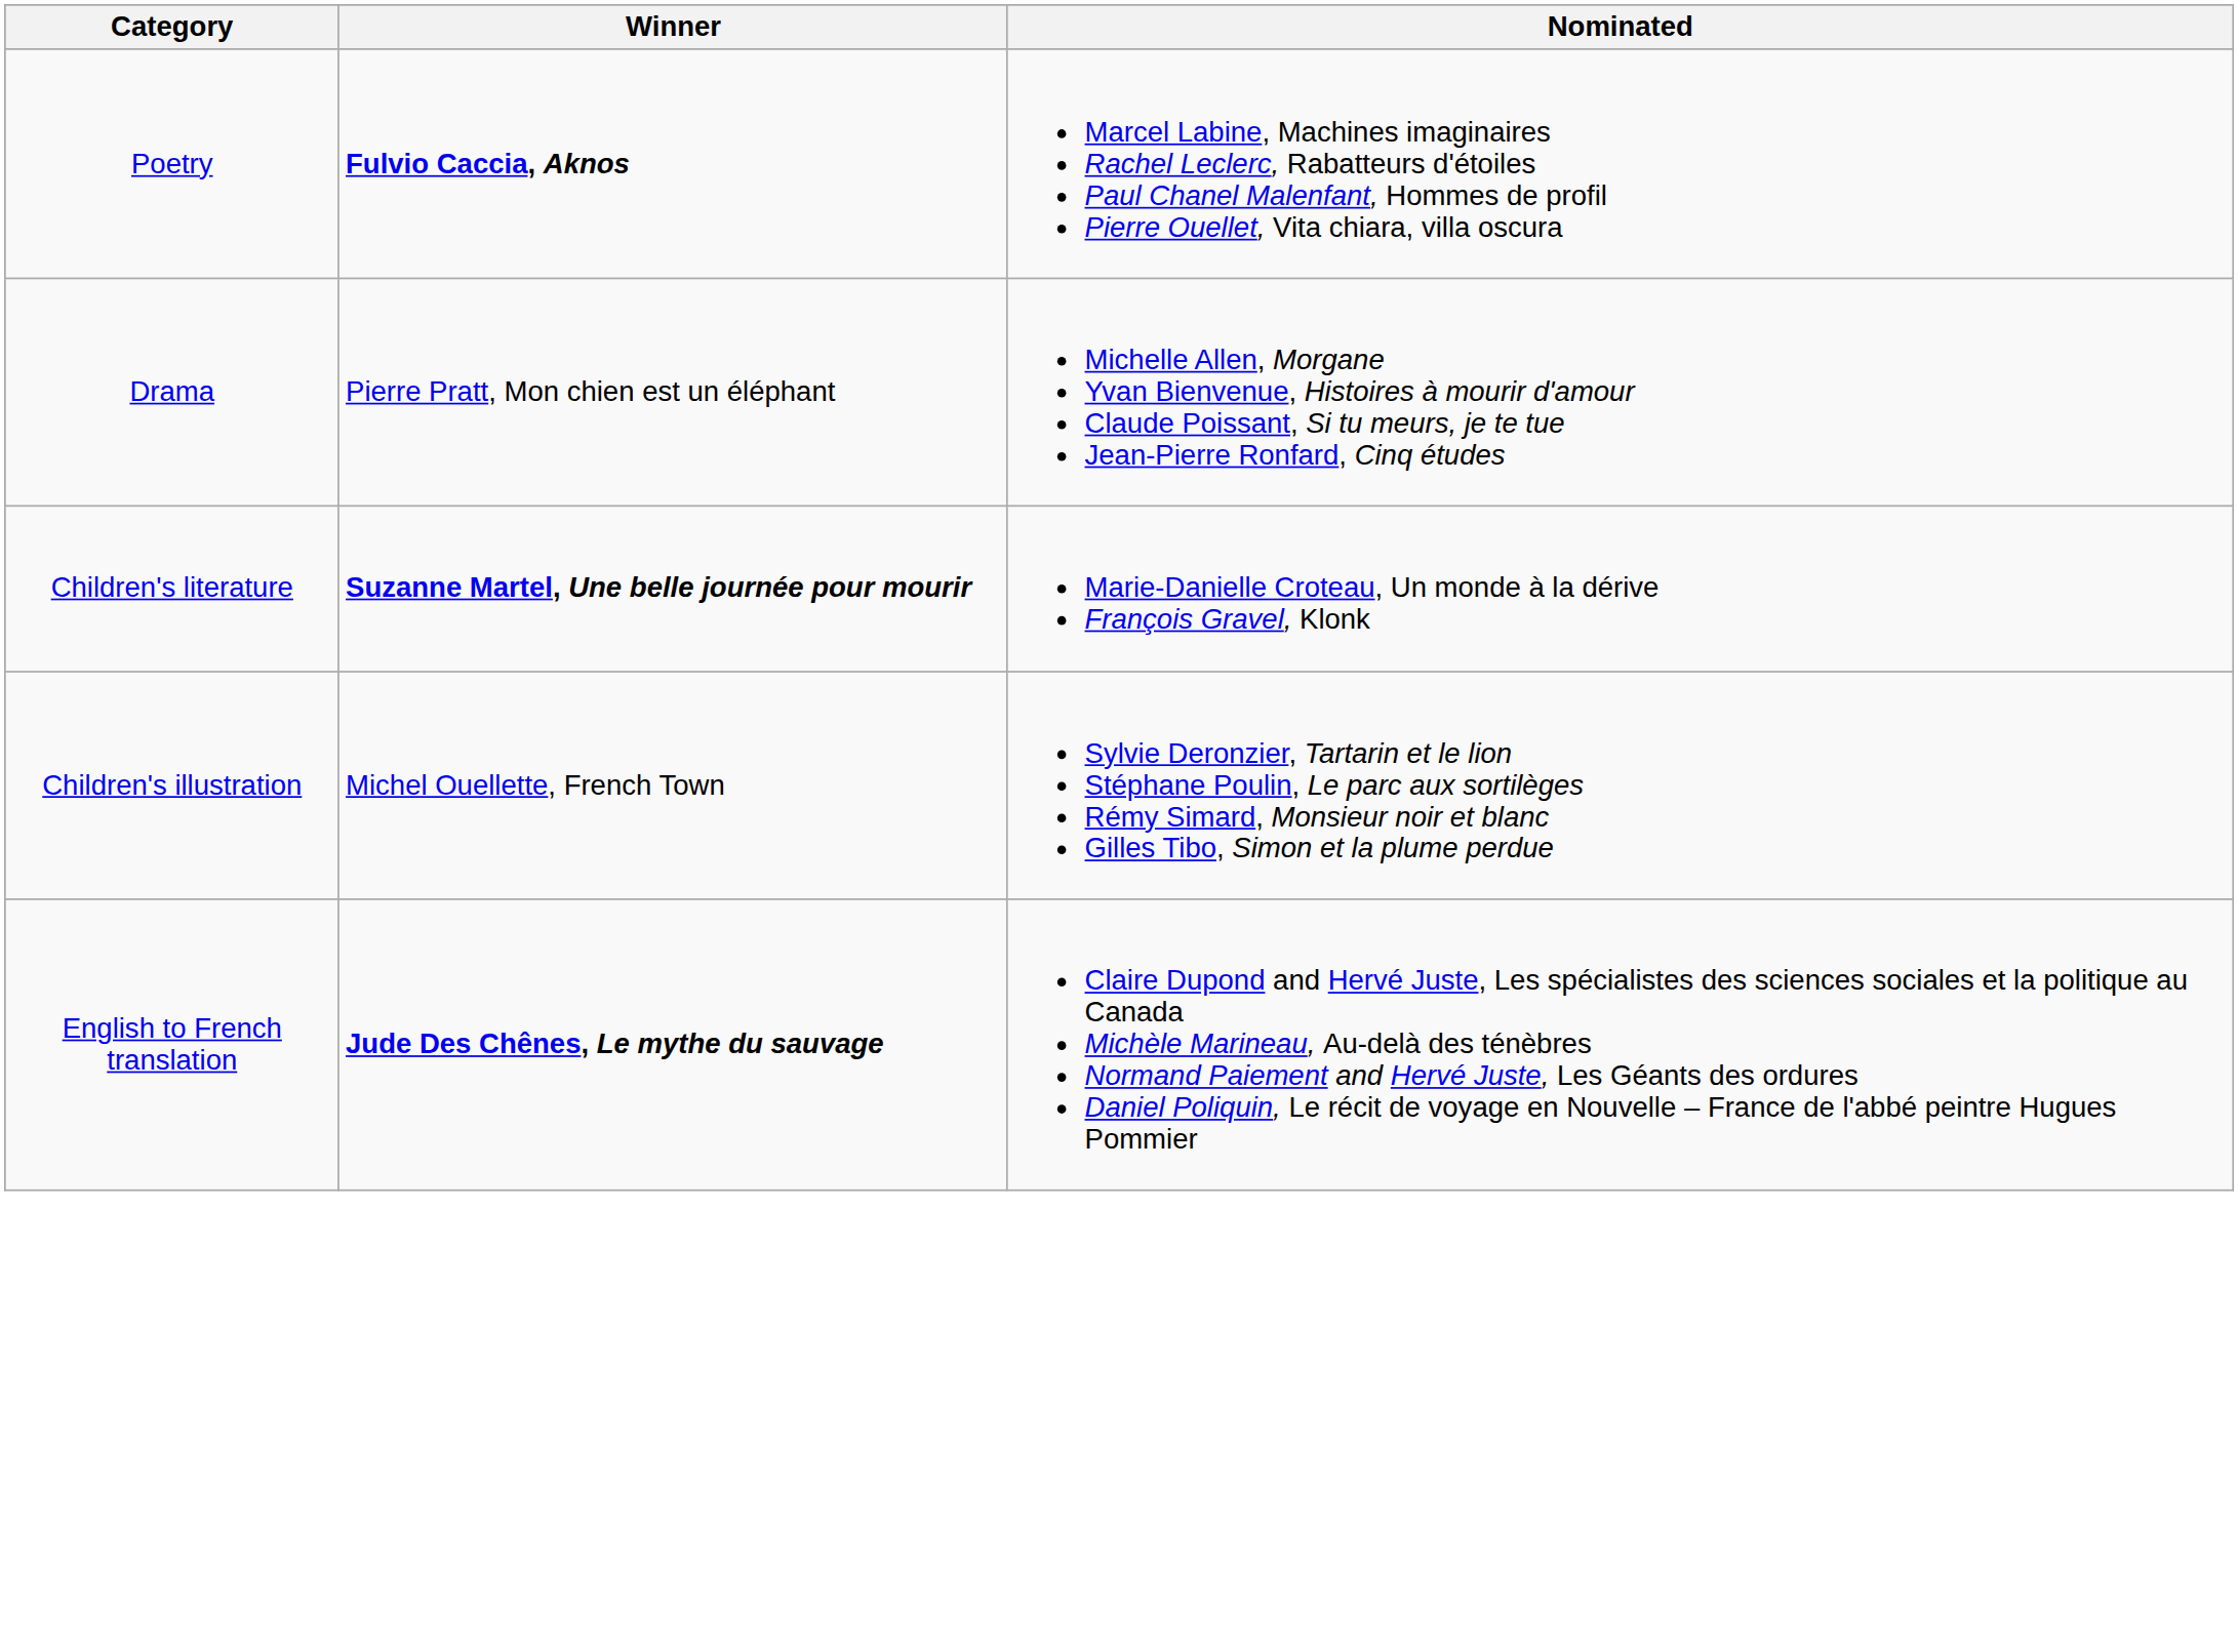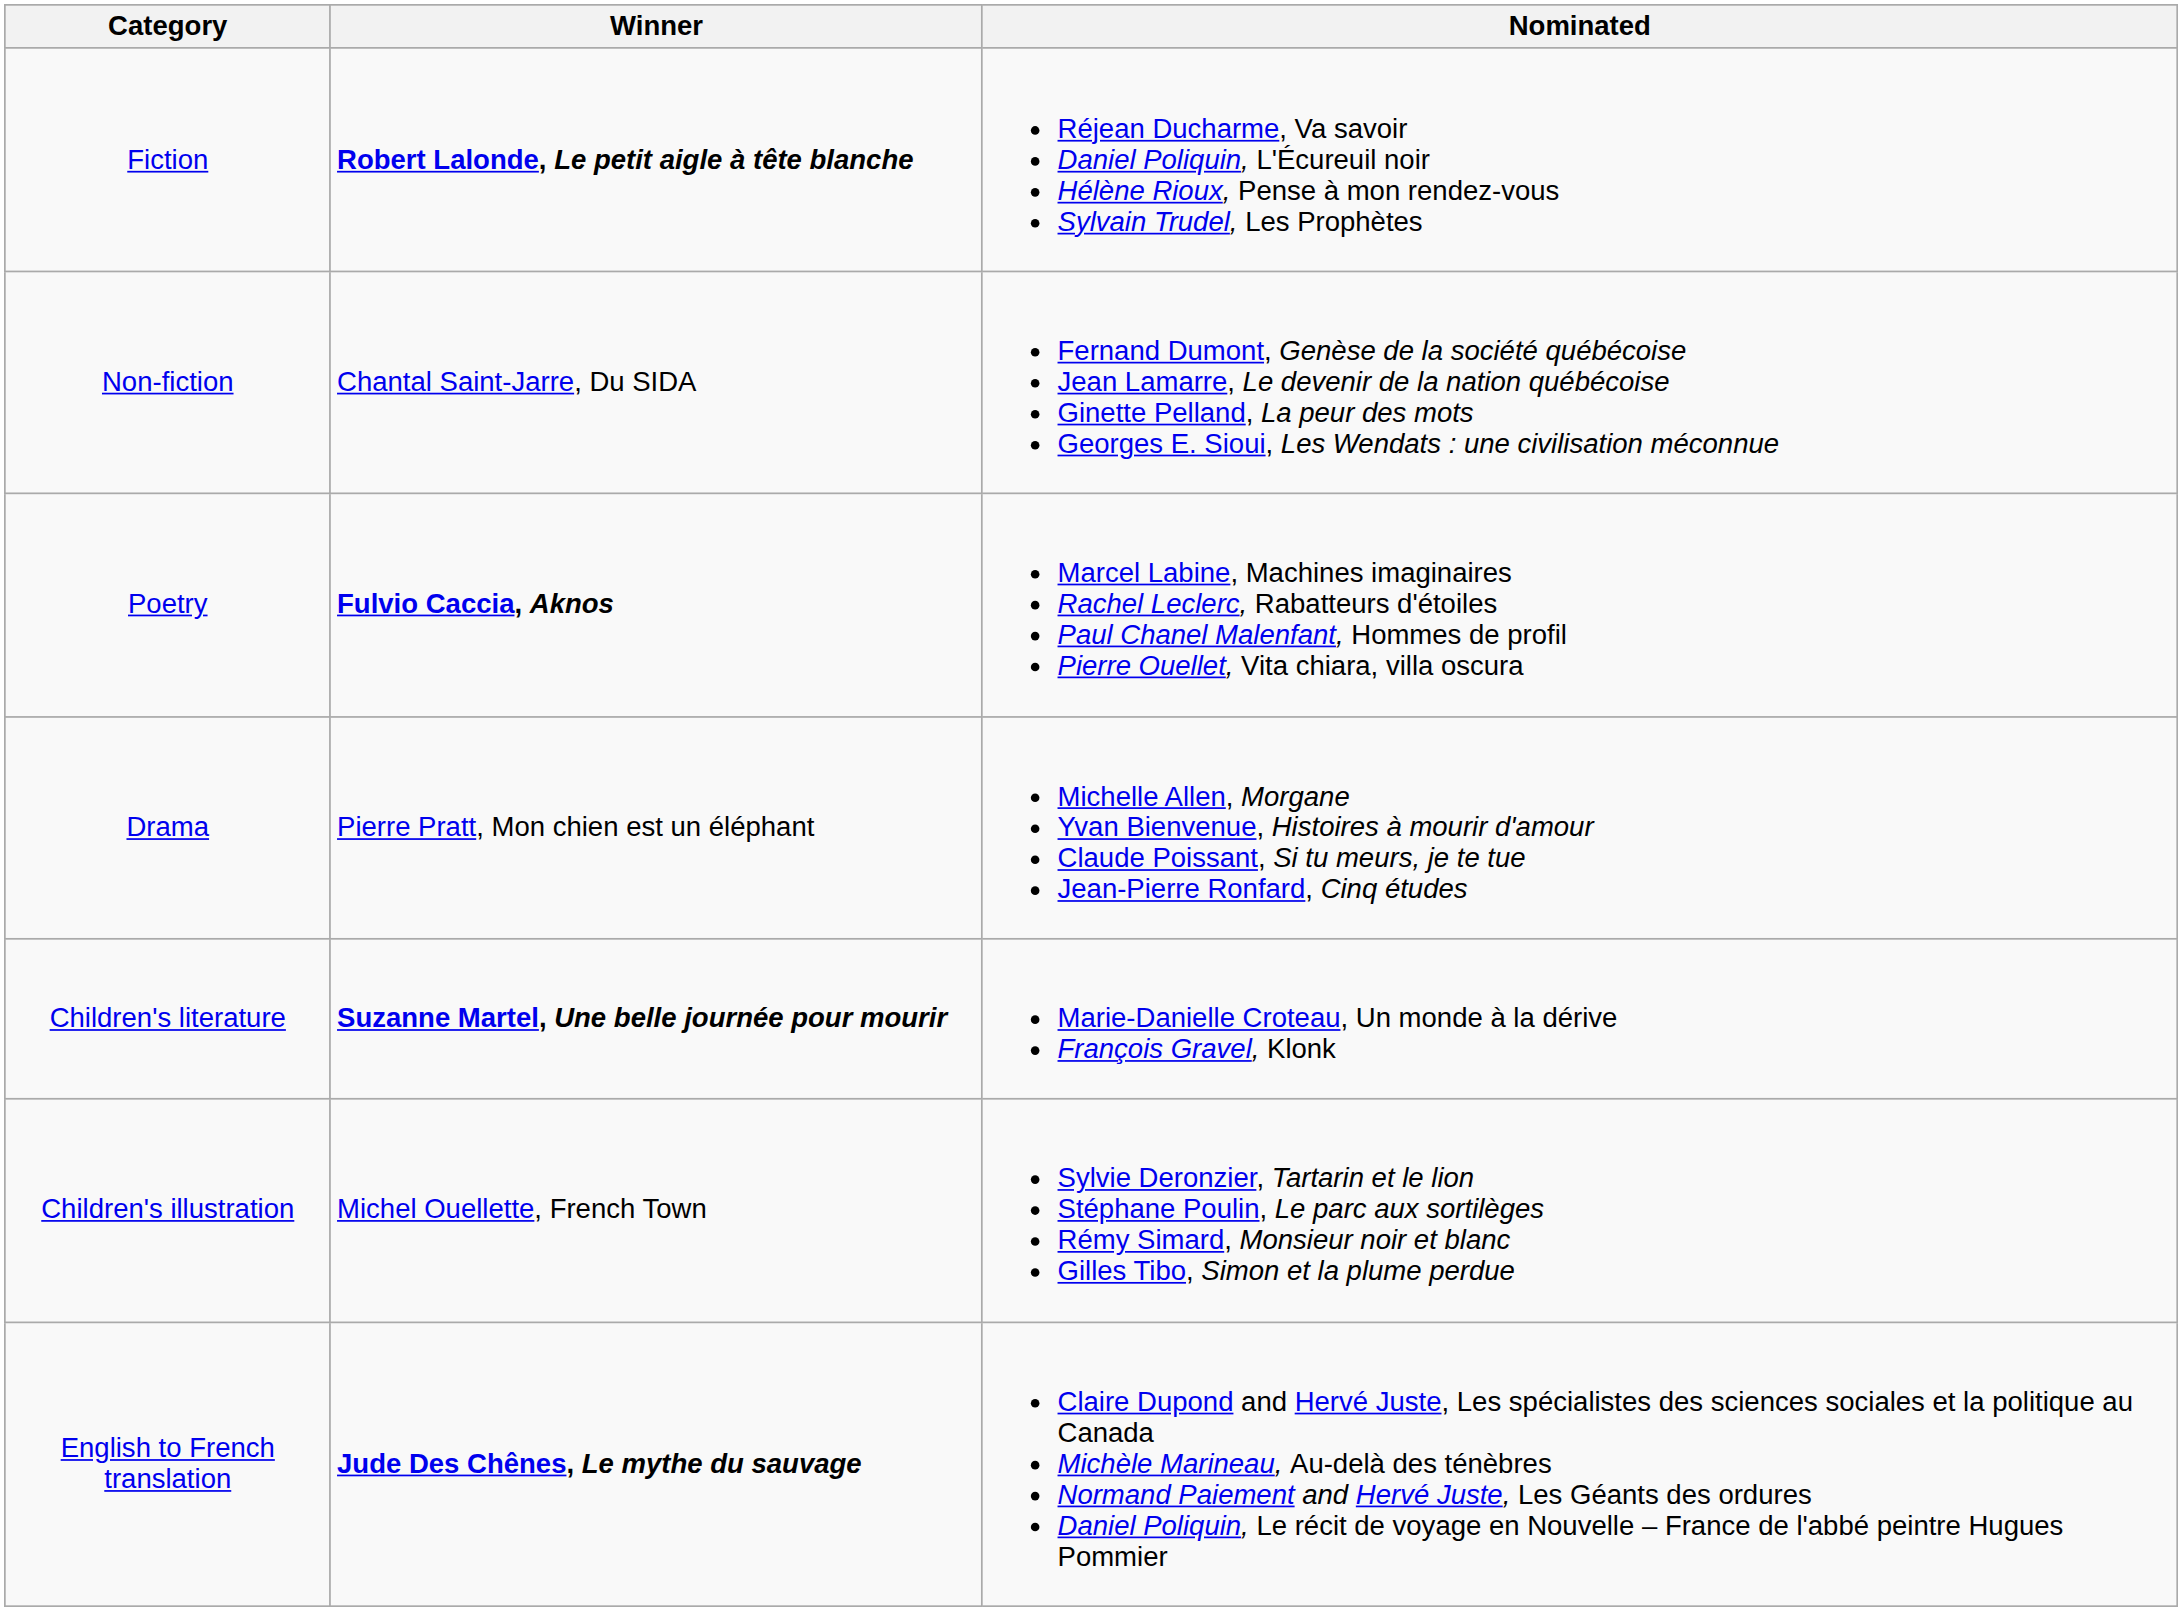+ row: Fiction | Robert Lalonde, Le petit aigle à tête blanche | Réjean Ducharme, Va savoir Daniel Poliquin, L'Écureuil noir Hélène Rioux, Pense à mon rendez-vous Sylvain Trudel, Les Prophètes
+ row: Non-fiction | Chantal Saint-Jarre, Du SIDA | Fernand Dumont, Genèse de la société québécoise Jean Lamarre, Le devenir de la nation québécoise Ginette Pelland, La peur des mots Georges E. Sioui, Les Wendats : une civilisation méconnue
